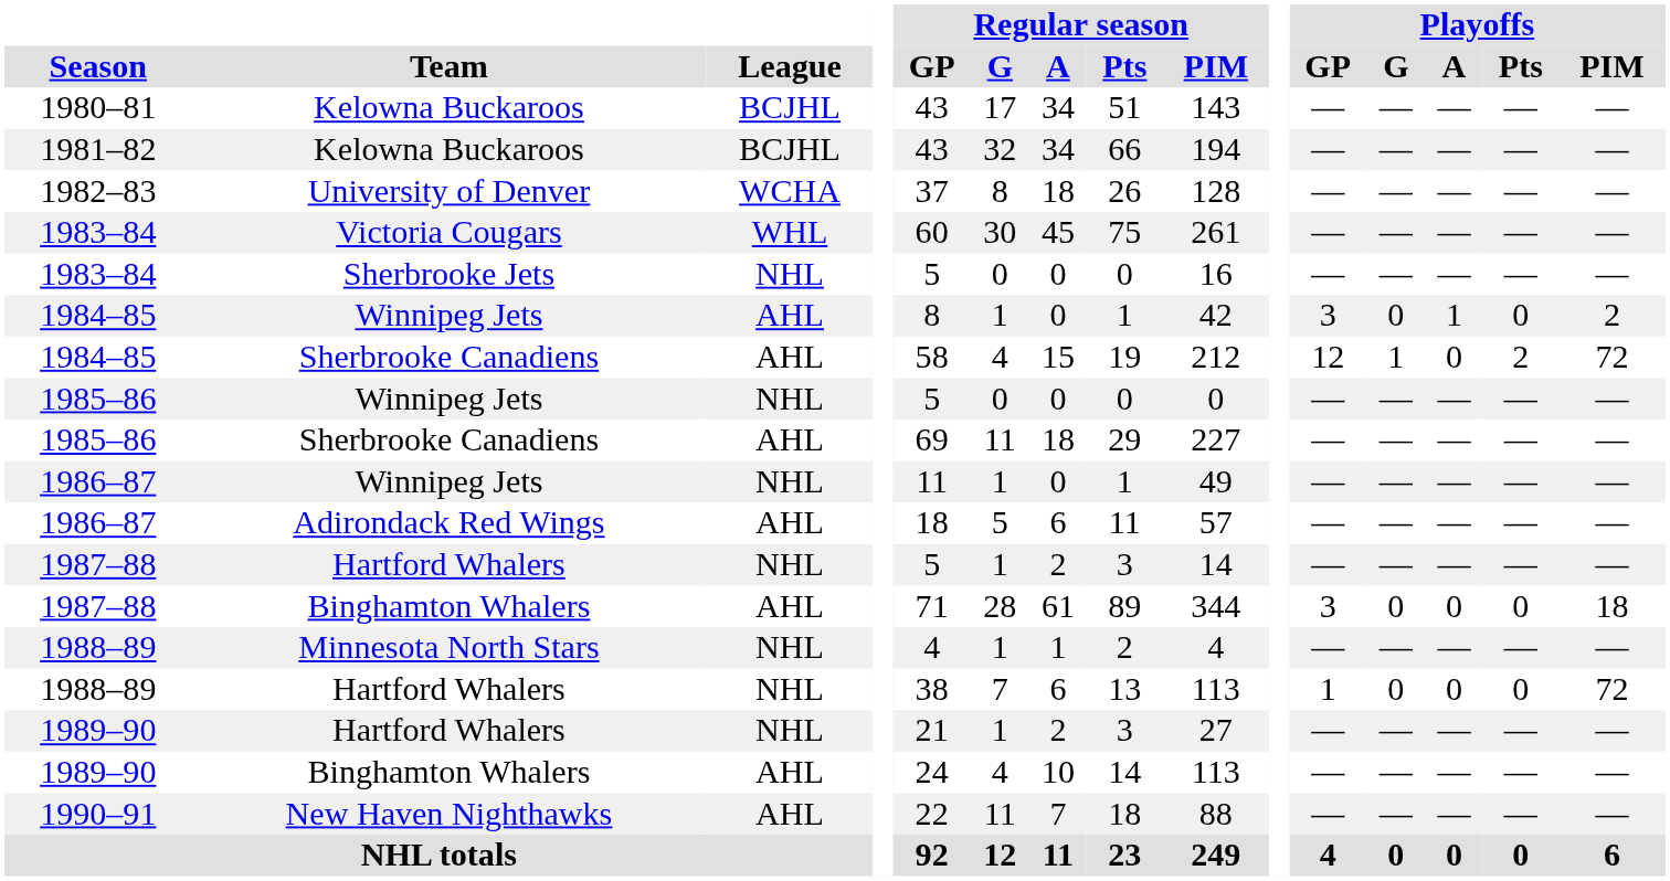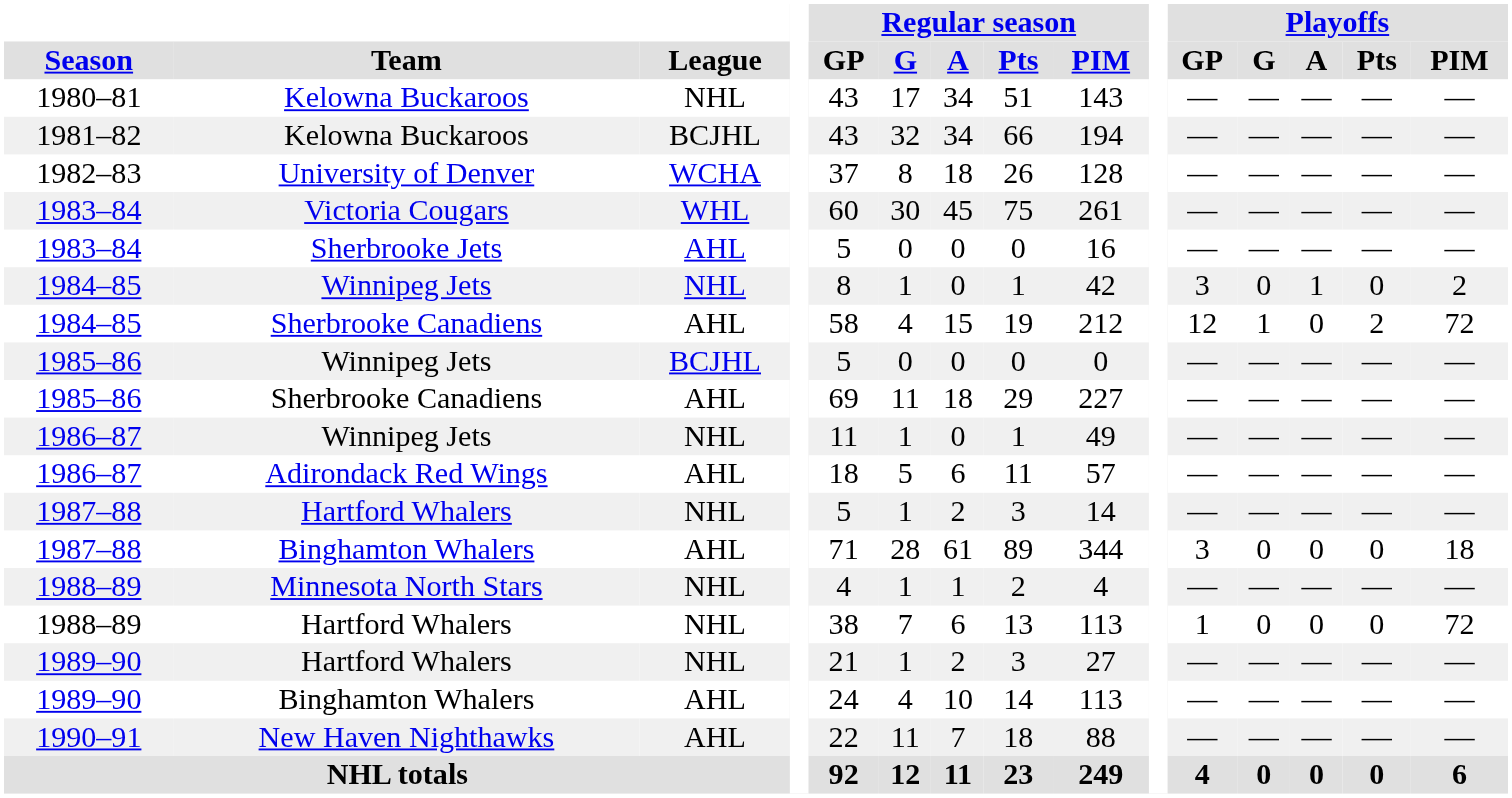1980–81 | League: BCJHL -> NHL
1983–84 / Sherbrooke Jets | League: NHL -> AHL
1984–85 / Winnipeg Jets | League: AHL -> NHL
1985–86 / Winnipeg Jets | League: NHL -> BCJHL
